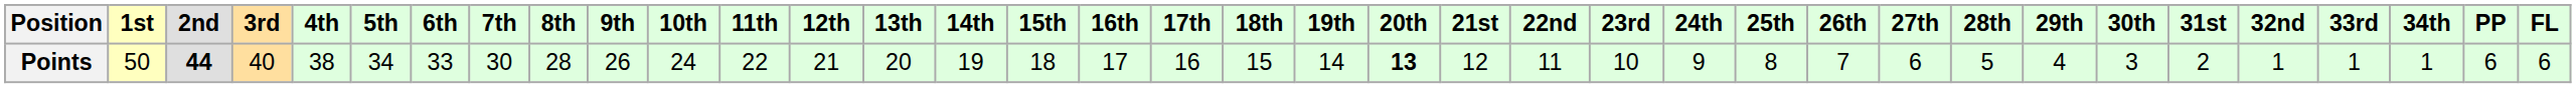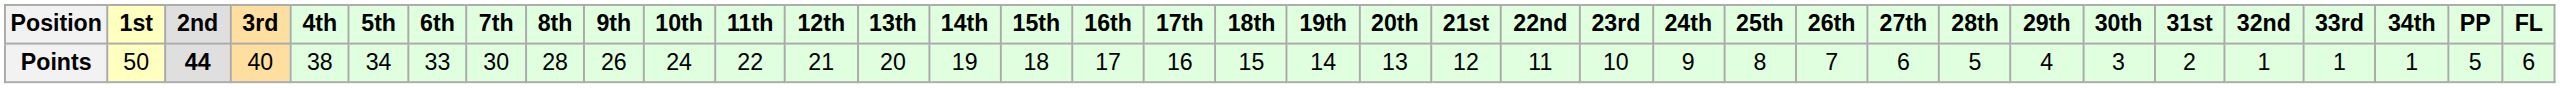Points | 20th: bold -> normal
Points | PP: 6 -> 5
